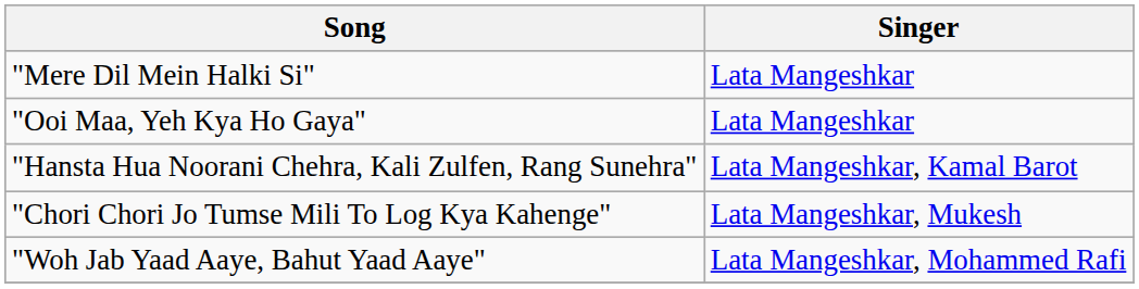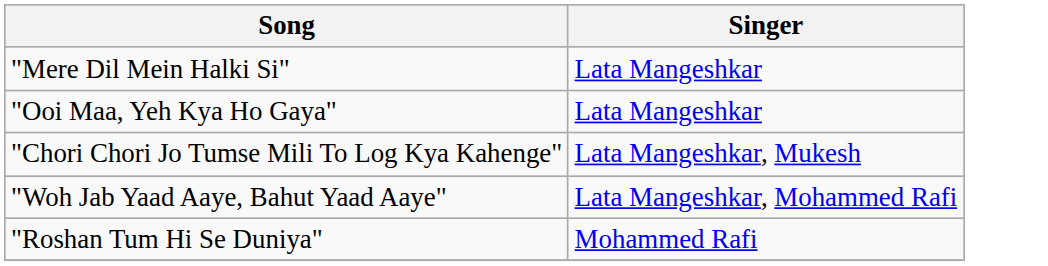- row: "Hansta Hua Noorani Chehra, Kali Zulfen, Rang Sunehra" | Lata Mangeshkar, Kamal Barot
+ row: "Roshan Tum Hi Se Duniya" | Mohammed Rafi
